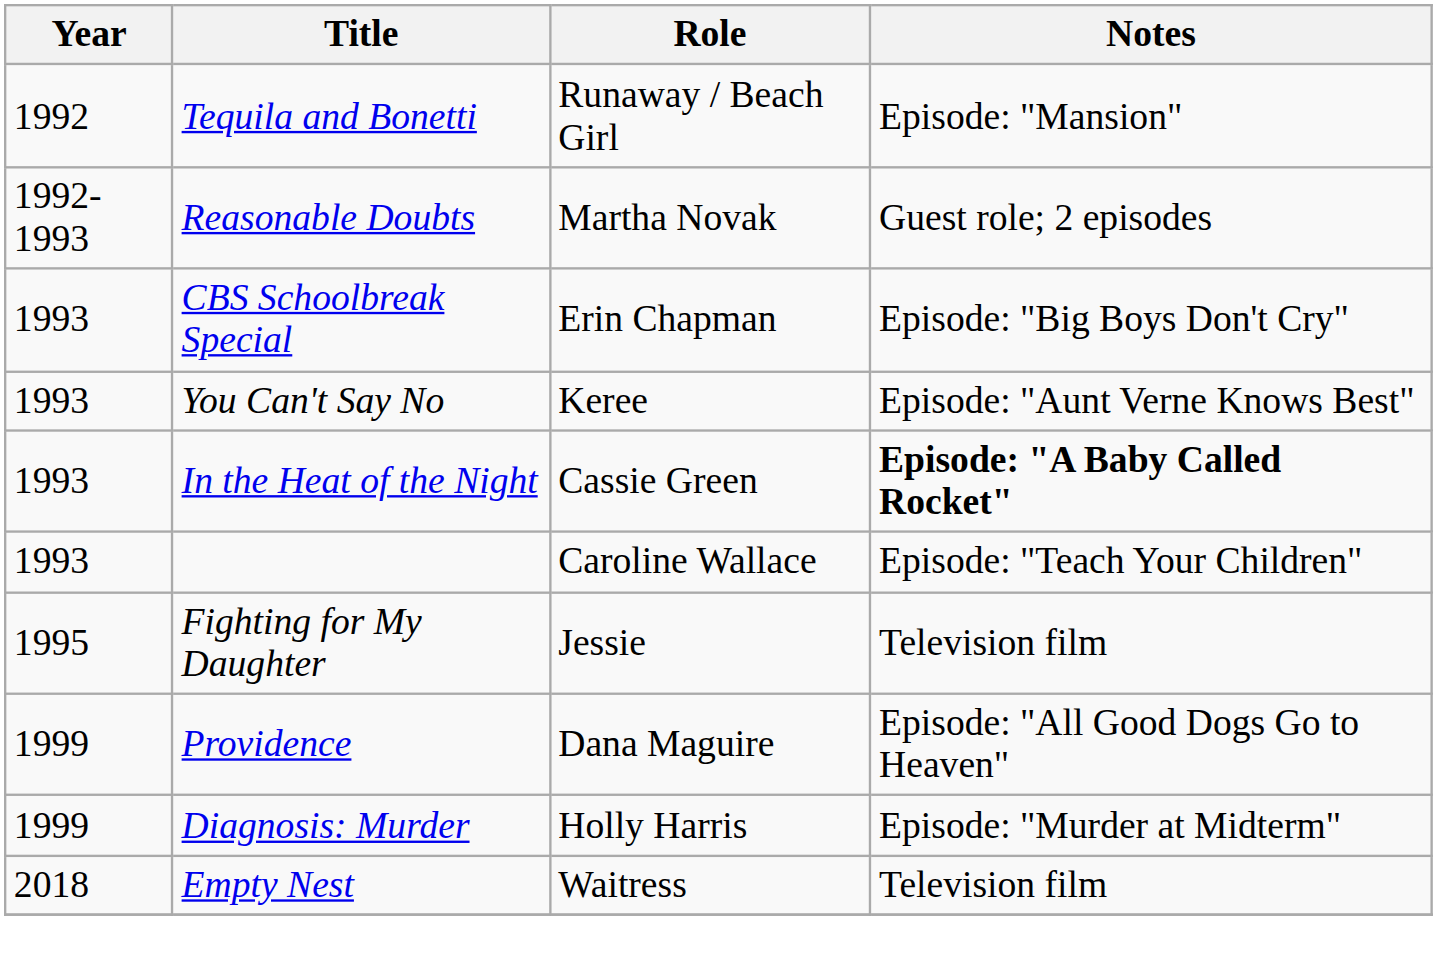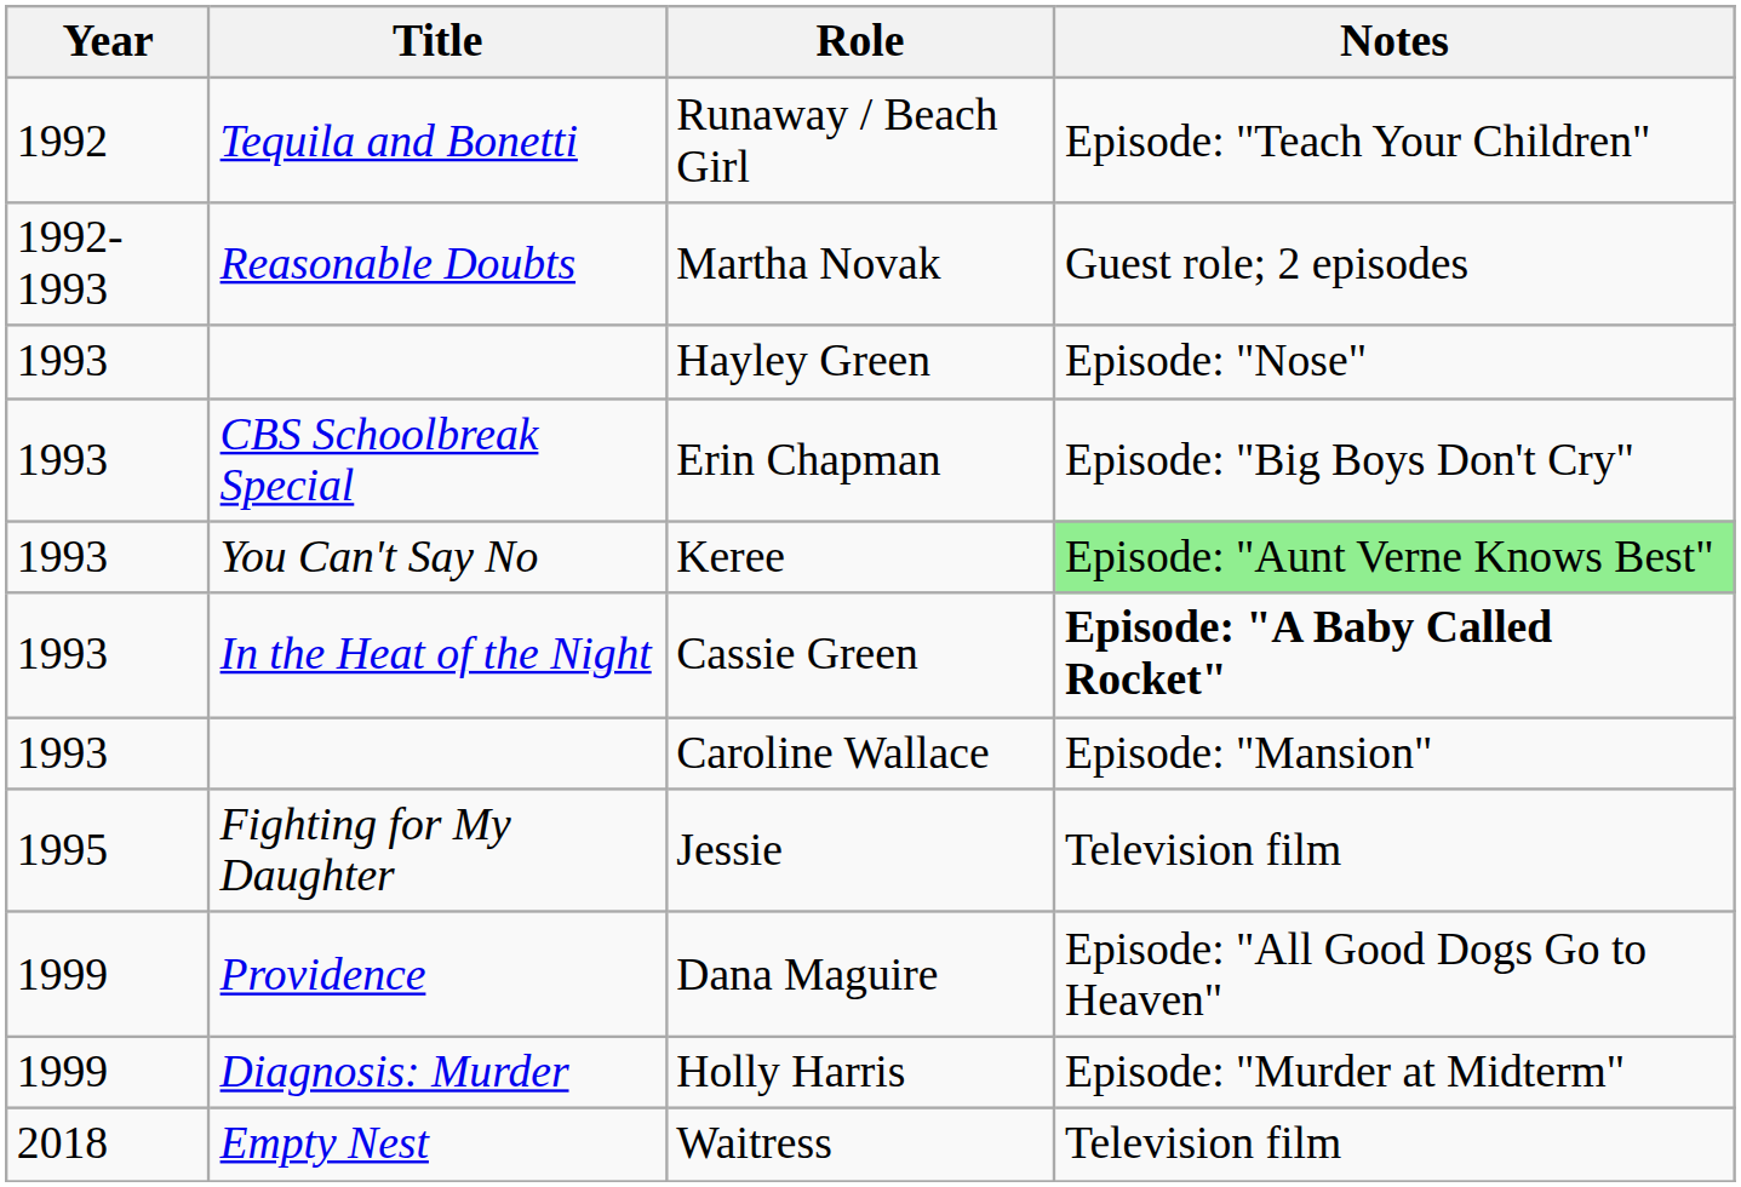Runaway / Beach Girl | Notes: Episode: "Mansion" -> Episode: "Teach Your Children"
+ row: 1993 | Hayley Green | Episode: "Nose"
Keree | Notes: no background -> lightgreen background
Caroline Wallace | Notes: Episode: "Teach Your Children" -> Episode: "Mansion"
